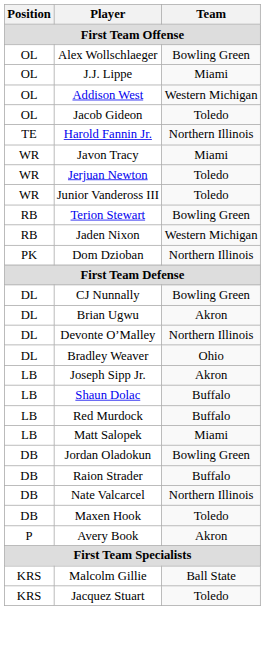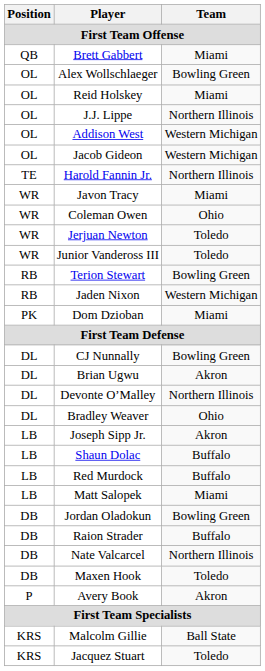+ row: QB | Brett Gabbert | Miami
+ row: OL | Reid Holskey | Miami
J.J. Lippe | Team: Miami -> Northern Illinois
Jacob Gideon | Team: Toledo -> Western Michigan
+ row: WR | Coleman Owen | Ohio
Dom Dzioban | Team: Northern Illinois -> Miami
